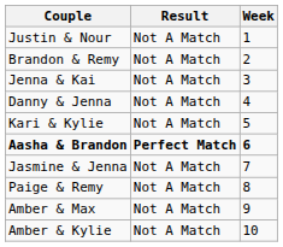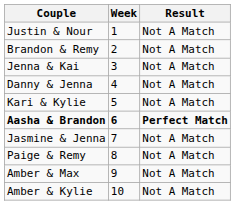columns swapped: Week <-> Result
